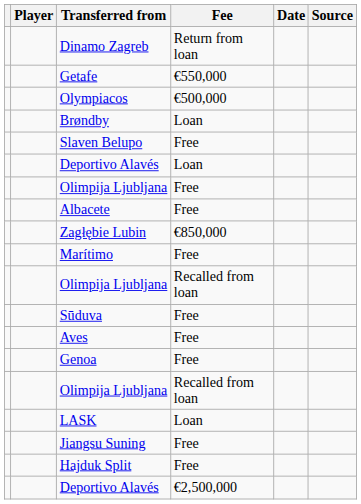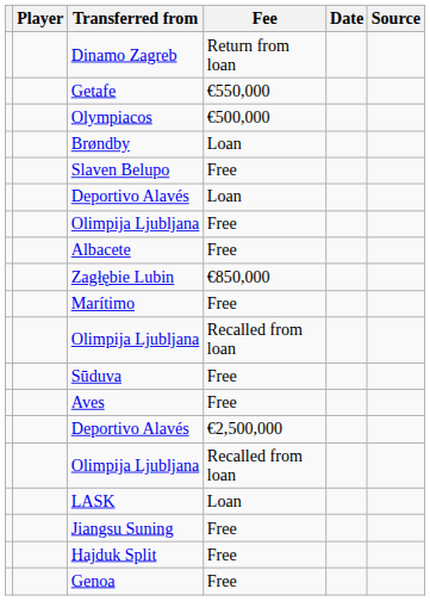rows swapped: Genoa <-> Deportivo Alavés / €2,500,000
